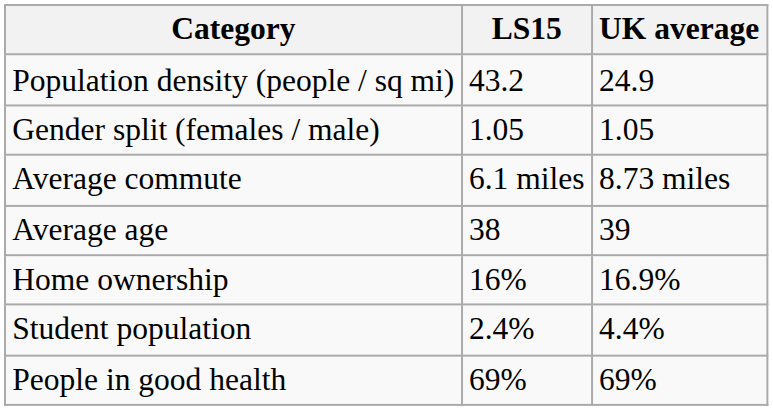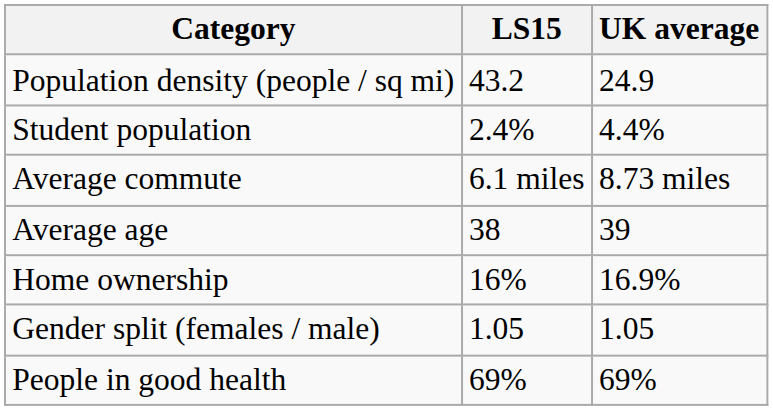rows swapped: Gender split (females / male) <-> Student population
